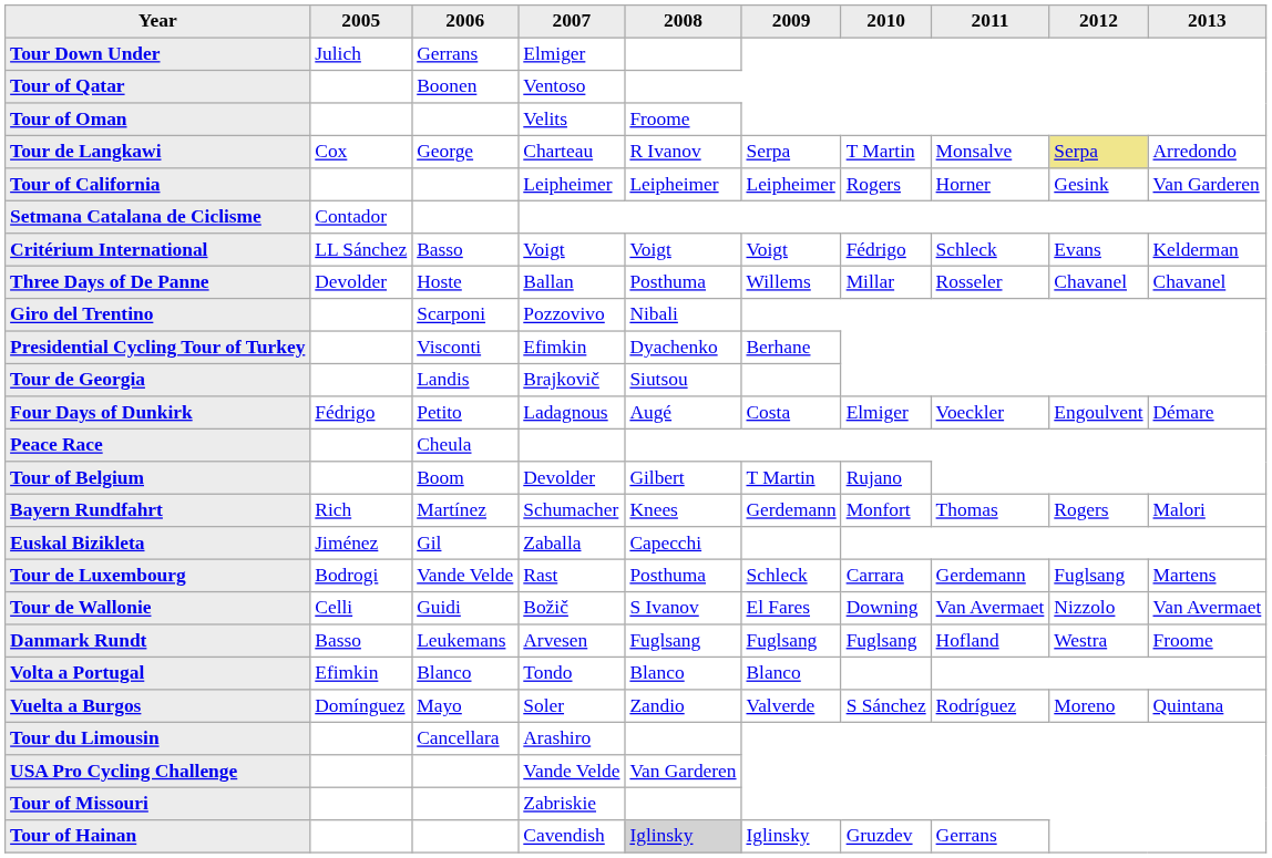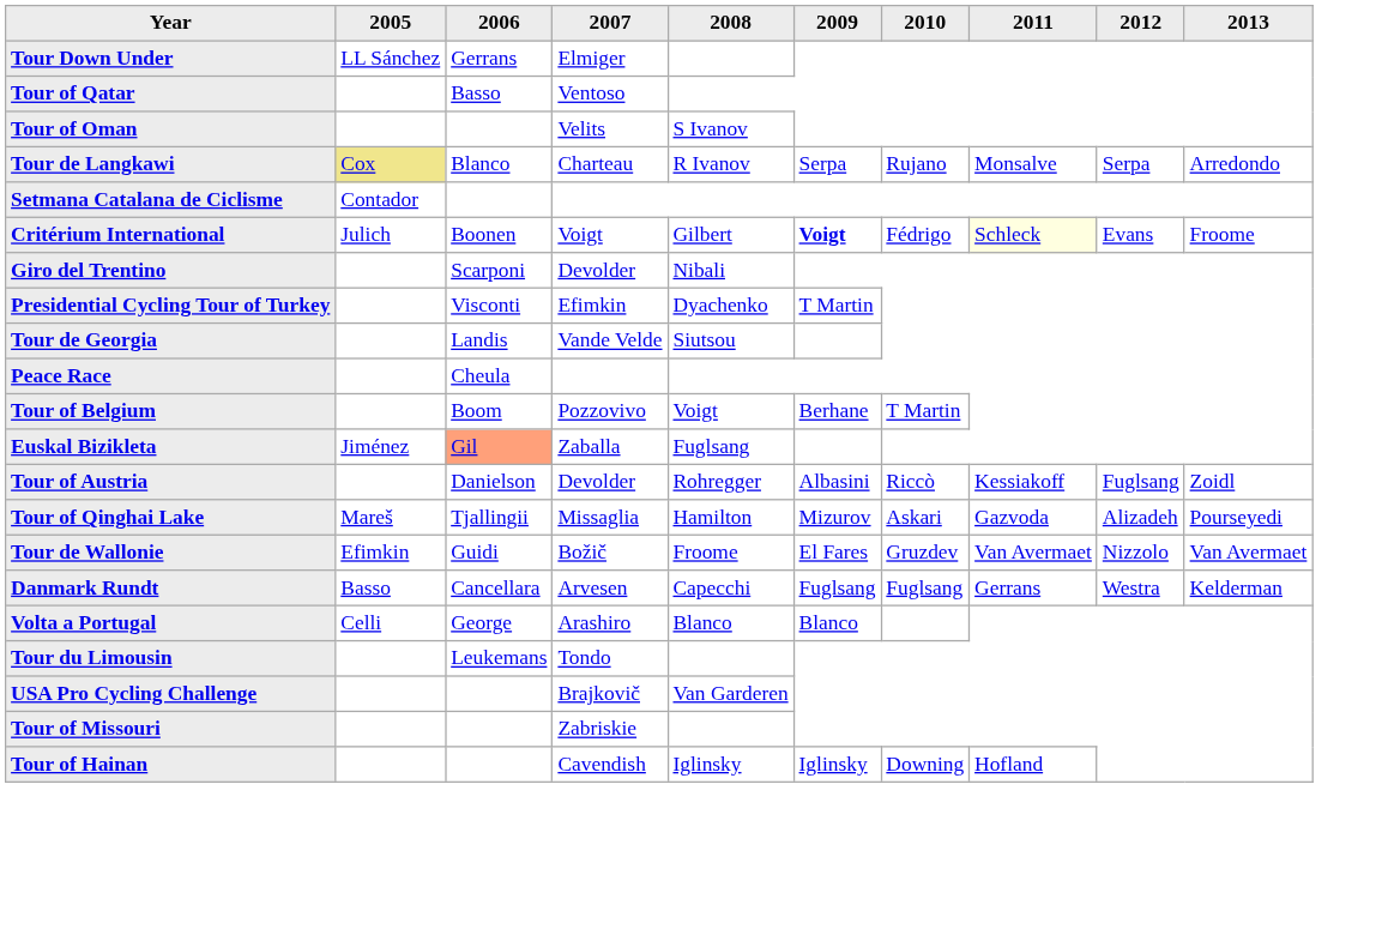Tour Down Under | 2005: Julich -> LL Sánchez
Tour of Qatar | 2006: Boonen -> Basso
Tour of Oman | 2008: Froome -> S Ivanov
Tour de Langkawi | 2005: no background -> khaki background
Tour de Langkawi | 2006: George -> Blanco
Tour de Langkawi | 2010: T Martin -> Rujano
Tour de Langkawi | 2012: khaki background -> no background
- row: Tour of California | Leipheimer | Leipheimer | Leipheimer | Rogers | Horner | Gesink | Van Garderen
Critérium International | 2005: LL Sánchez -> Julich
Critérium International | 2006: Basso -> Boonen
Critérium International | 2008: Voigt -> Gilbert
Critérium International | 2009: normal -> bold
Critérium International | 2011: no background -> lightyellow background
Critérium International | 2013: Kelderman -> Froome
- row: Three Days of De Panne | Devolder | Hoste | Ballan | Posthuma | Willems | Millar | Rosseler | Chavanel | Chavanel
Giro del Trentino | 2007: Pozzovivo -> Devolder
Presidential Cycling Tour of Turkey | 2009: Berhane -> T Martin
Tour de Georgia | 2007: Brajkovič -> Vande Velde
- row: Four Days of Dunkirk | Fédrigo | Petito | Ladagnous | Augé | Costa | Elmiger | Voeckler | Engoulvent | Démare
Tour of Belgium | 2007: Devolder -> Pozzovivo
Tour of Belgium | 2008: Gilbert -> Voigt
Tour of Belgium | 2009: T Martin -> Berhane
Tour of Belgium | 2010: Rujano -> T Martin
- row: Bayern Rundfahrt | Rich | Martínez | Schumacher | Knees | Gerdemann | Monfort | Thomas | Rogers | Malori
Euskal Bizikleta | 2006: no background -> lightsalmon background
Euskal Bizikleta | 2008: Capecchi -> Fuglsang
- row: Tour de Luxembourg | Bodrogi | Vande Velde | Rast | Posthuma | Schleck | Carrara | Gerdemann | Fuglsang | Martens
+ row: Tour of Austria | Danielson | Devolder | Rohregger | Albasini | Riccò | Kessiakoff | Fuglsang | Zoidl
+ row: Tour of Qinghai Lake | Mareš | Tjallingii | Missaglia | Hamilton | Mizurov | Askari | Gazvoda | Alizadeh | Pourseyedi
Tour de Wallonie | 2005: Celli -> Efimkin
Tour de Wallonie | 2008: S Ivanov -> Froome
Tour de Wallonie | 2010: Downing -> Gruzdev
Danmark Rundt | 2006: Leukemans -> Cancellara
Danmark Rundt | 2008: Fuglsang -> Capecchi
Danmark Rundt | 2011: Hofland -> Gerrans
Danmark Rundt | 2013: Froome -> Kelderman
Volta a Portugal | 2005: Efimkin -> Celli
Volta a Portugal | 2006: Blanco -> George
Volta a Portugal | 2007: Tondo -> Arashiro
- row: Vuelta a Burgos | Domínguez | Mayo | Soler | Zandio | Valverde | S Sánchez | Rodríguez | Moreno | Quintana
Tour du Limousin | 2006: Cancellara -> Leukemans
Tour du Limousin | 2007: Arashiro -> Tondo
USA Pro Cycling Challenge | 2007: Vande Velde -> Brajkovič
Tour of Hainan | 2008: lightgrey background -> no background
Tour of Hainan | 2010: Gruzdev -> Downing
Tour of Hainan | 2011: Gerrans -> Hofland
